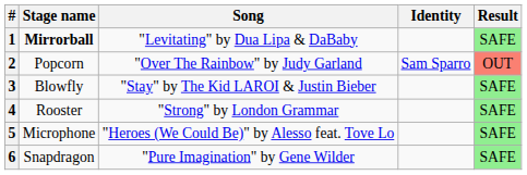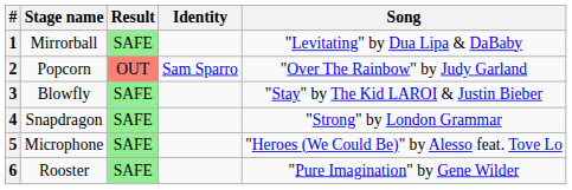columns swapped: Song <-> Result
1 | Stage name: bold -> normal
4 | Stage name: Rooster -> Snapdragon
6 | Stage name: Snapdragon -> Rooster
